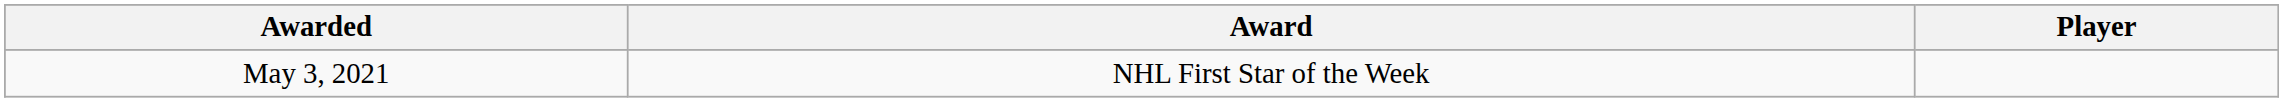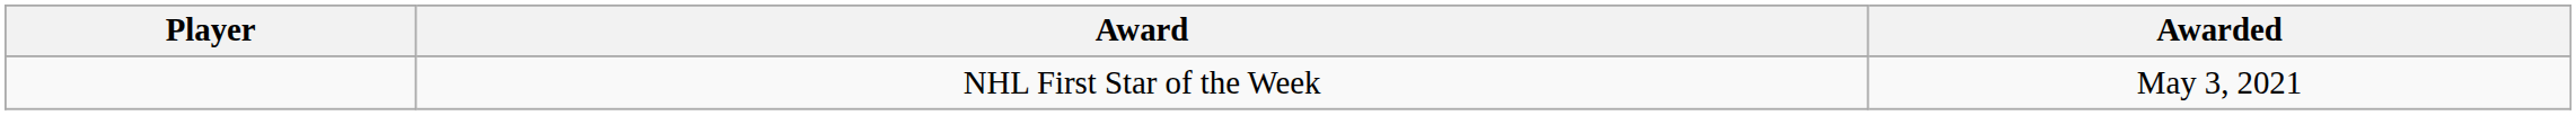columns swapped: Player <-> Awarded
